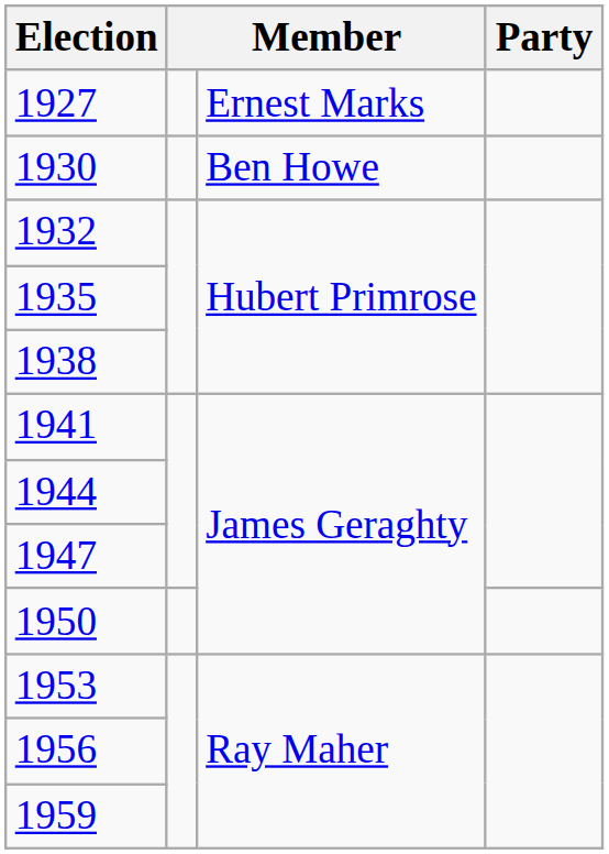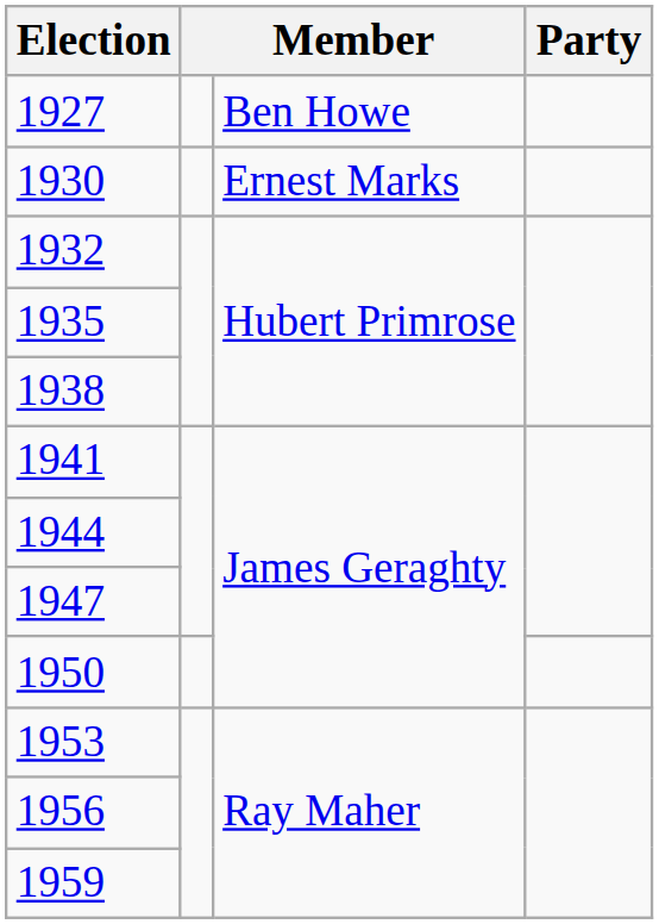1927 | column 3: Ernest Marks -> Ben Howe
1930 | column 3: Ben Howe -> Ernest Marks
